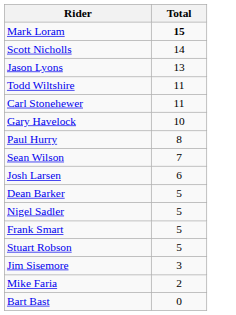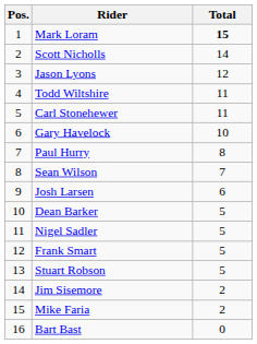+ column: Pos. | 1 | 2 | 3 | 4 | 5 | 6 | 7 | 8 | 9 | 10 | 11 | 12 | 13 | 14 | 15 | 16
Jason Lyons | Total: 13 -> 12
Jim Sisemore | Total: 3 -> 2
